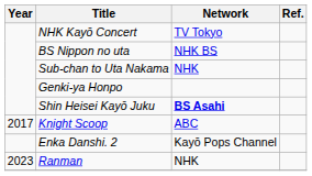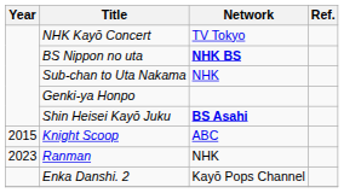BS Nippon no uta | Network: normal -> bold
Knight Scoop | Year: 2017 -> 2015
rows swapped: Enka Danshi. 2 <-> Ranman
